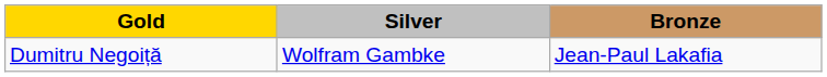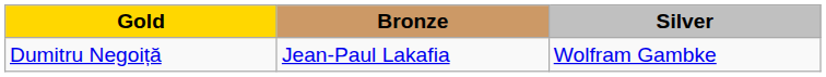columns swapped: Silver <-> Bronze
